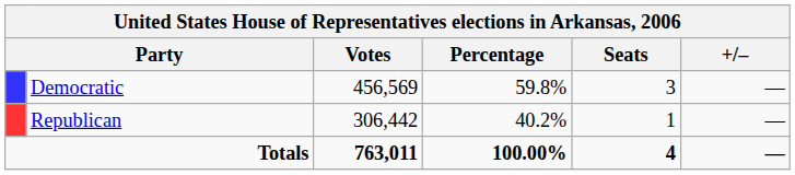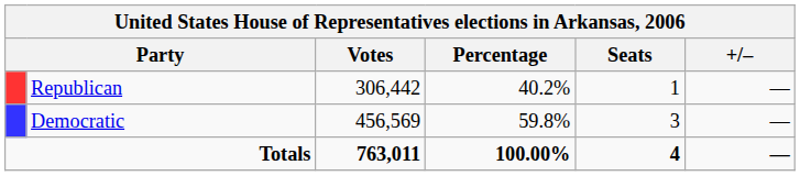rows swapped: Democratic <-> Republican
